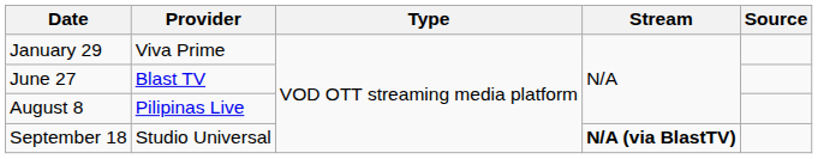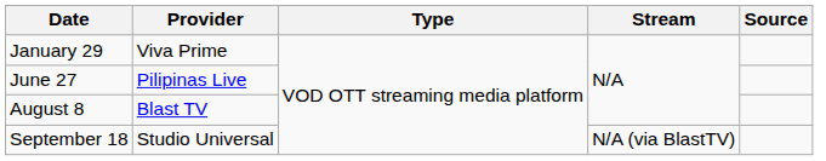June 27 | Provider: Blast TV -> Pilipinas Live
August 8 | Provider: Pilipinas Live -> Blast TV
September 18 | Stream: bold -> normal
